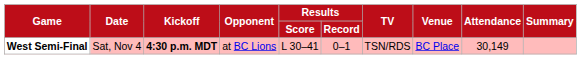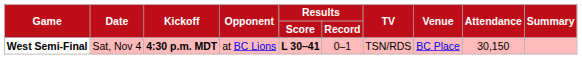West Semi-Final | Results / Score: normal -> bold
West Semi-Final | Attendance: 30,149 -> 30,150
